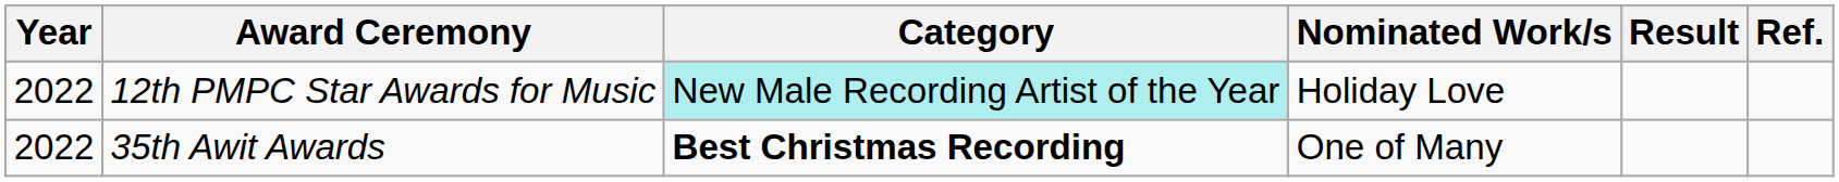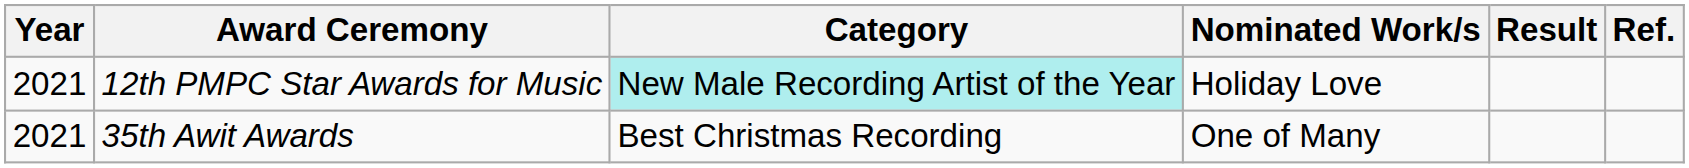12th PMPC Star Awards for Music | Year: 2022 -> 2021
35th Awit Awards | Year: 2022 -> 2021
35th Awit Awards | Category: bold -> normal
